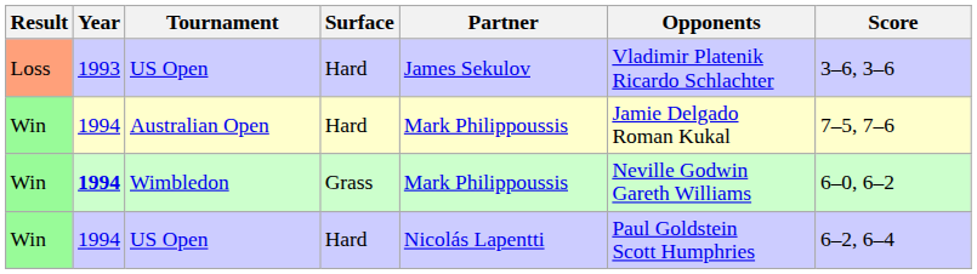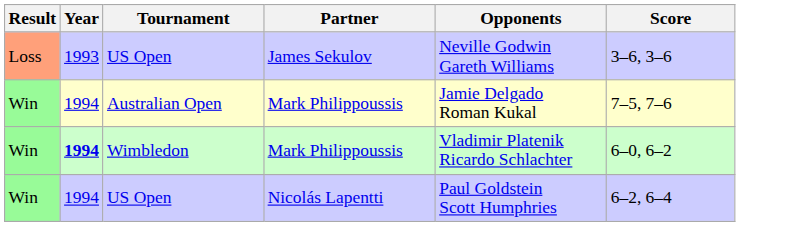- column: Surface | Hard | Hard | Grass | Hard
Loss / US Open | Opponents: Vladimir Platenik Ricardo Schlachter -> Neville Godwin Gareth Williams
Wimbledon | Opponents: Neville Godwin Gareth Williams -> Vladimir Platenik Ricardo Schlachter
